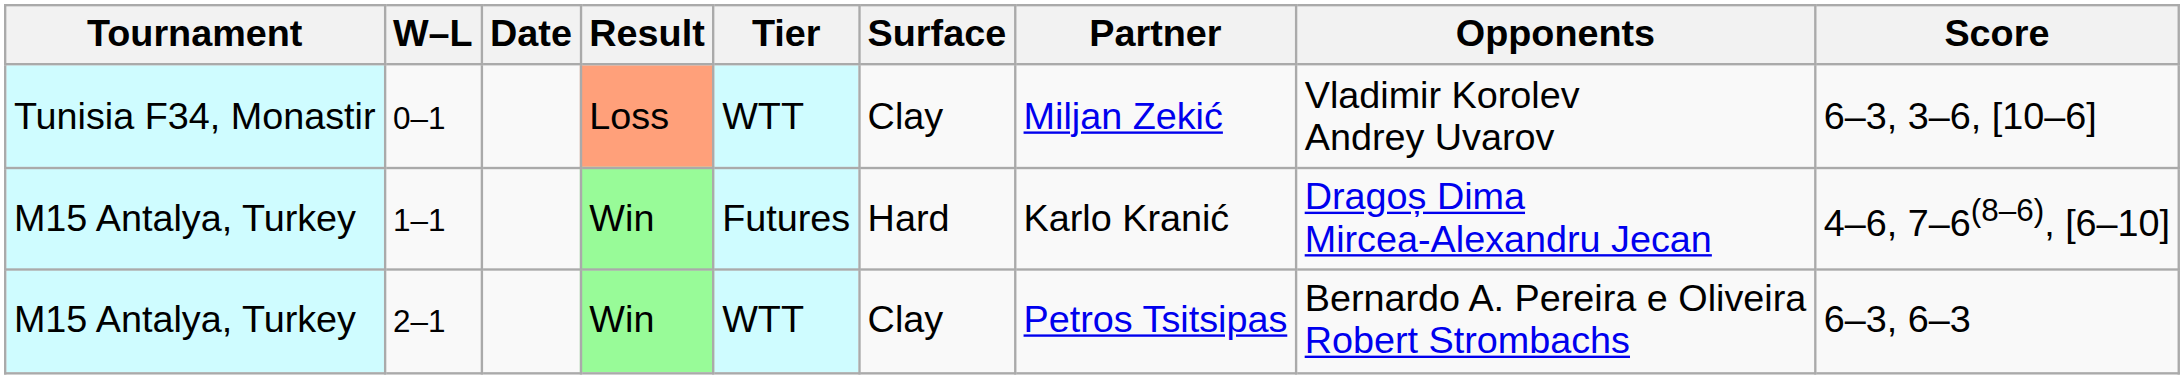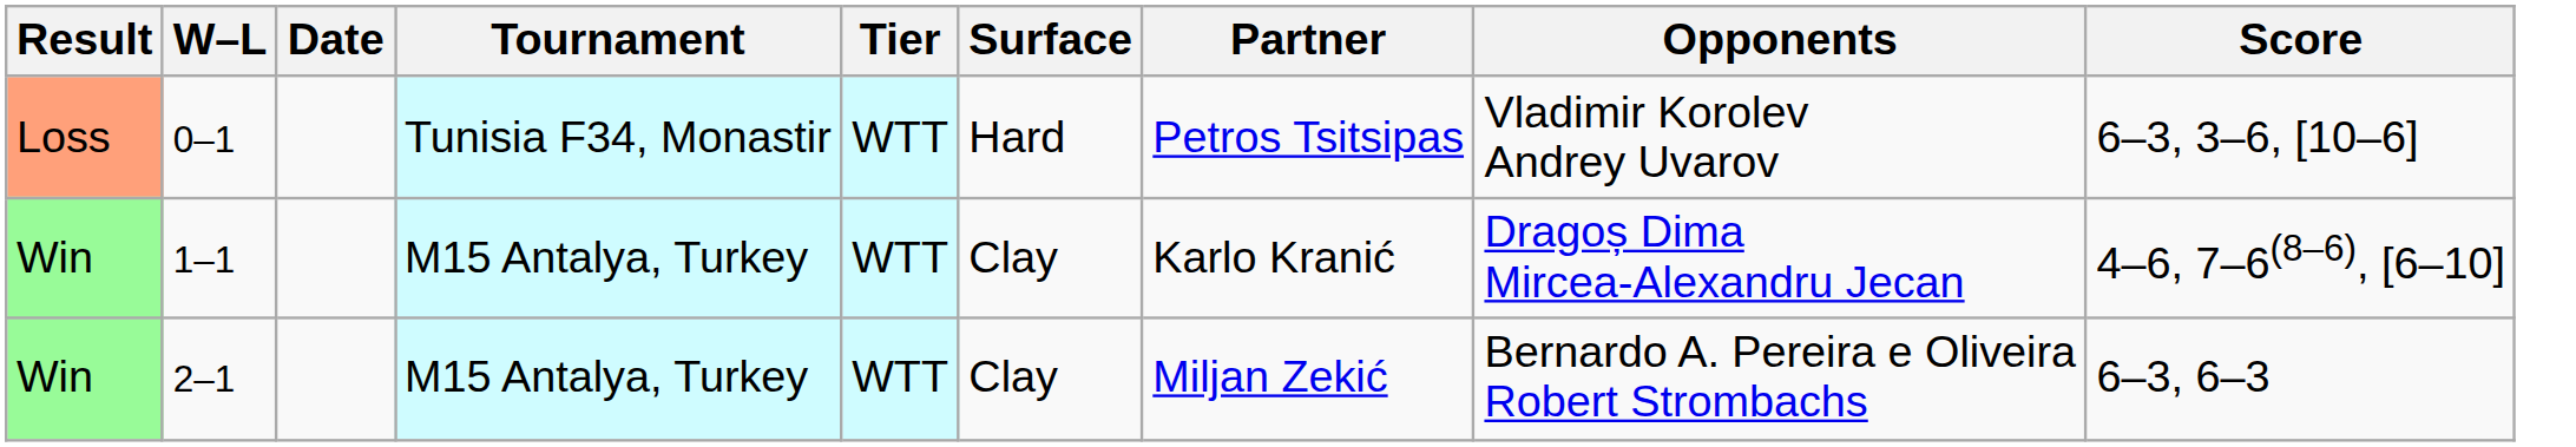columns swapped: Result <-> Tournament
0–1 | Surface: Clay -> Hard
0–1 | Partner: Miljan Zekić -> Petros Tsitsipas
1–1 | Tier: Futures -> WTT
1–1 | Surface: Hard -> Clay
2–1 | Partner: Petros Tsitsipas -> Miljan Zekić
